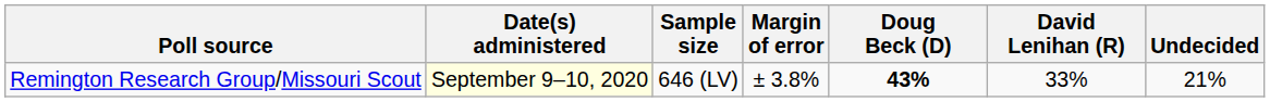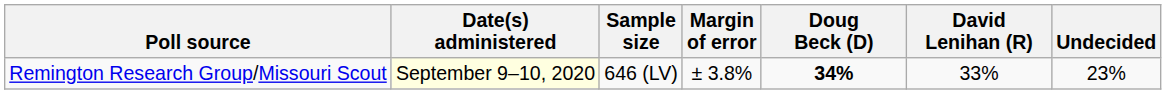Remington Research Group/Missouri Scout | Doug Beck (D): 43% -> 34%
Remington Research Group/Missouri Scout | Undecided: 21% -> 23%
